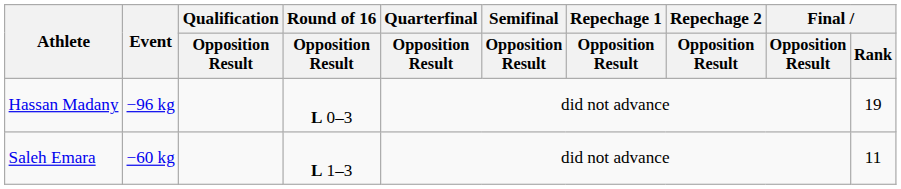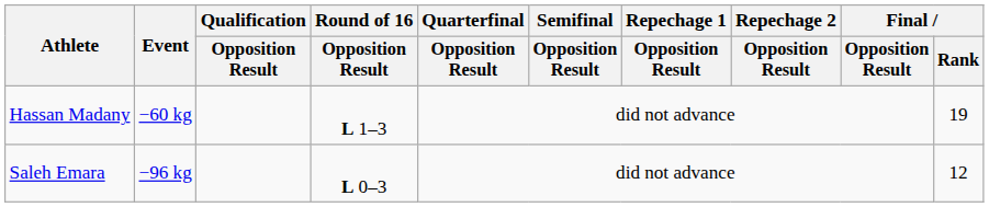Hassan Madany | Event: −96 kg -> −60 kg
Hassan Madany | Round of 16 / Opposition Result: L 0–3 -> L 1–3
Saleh Emara | Event: −60 kg -> −96 kg
Saleh Emara | Round of 16 / Opposition Result: L 1–3 -> L 0–3
Saleh Emara | Final / Rank: 11 -> 12
